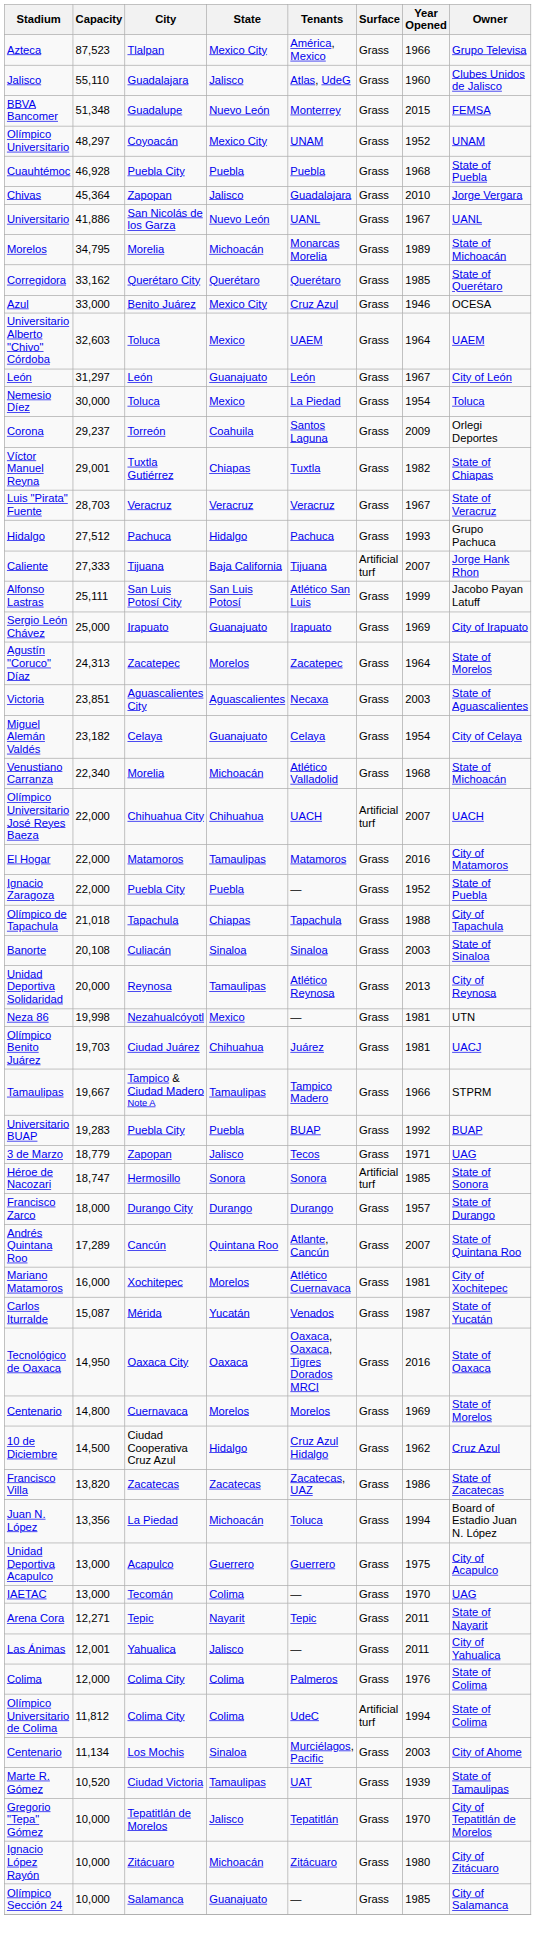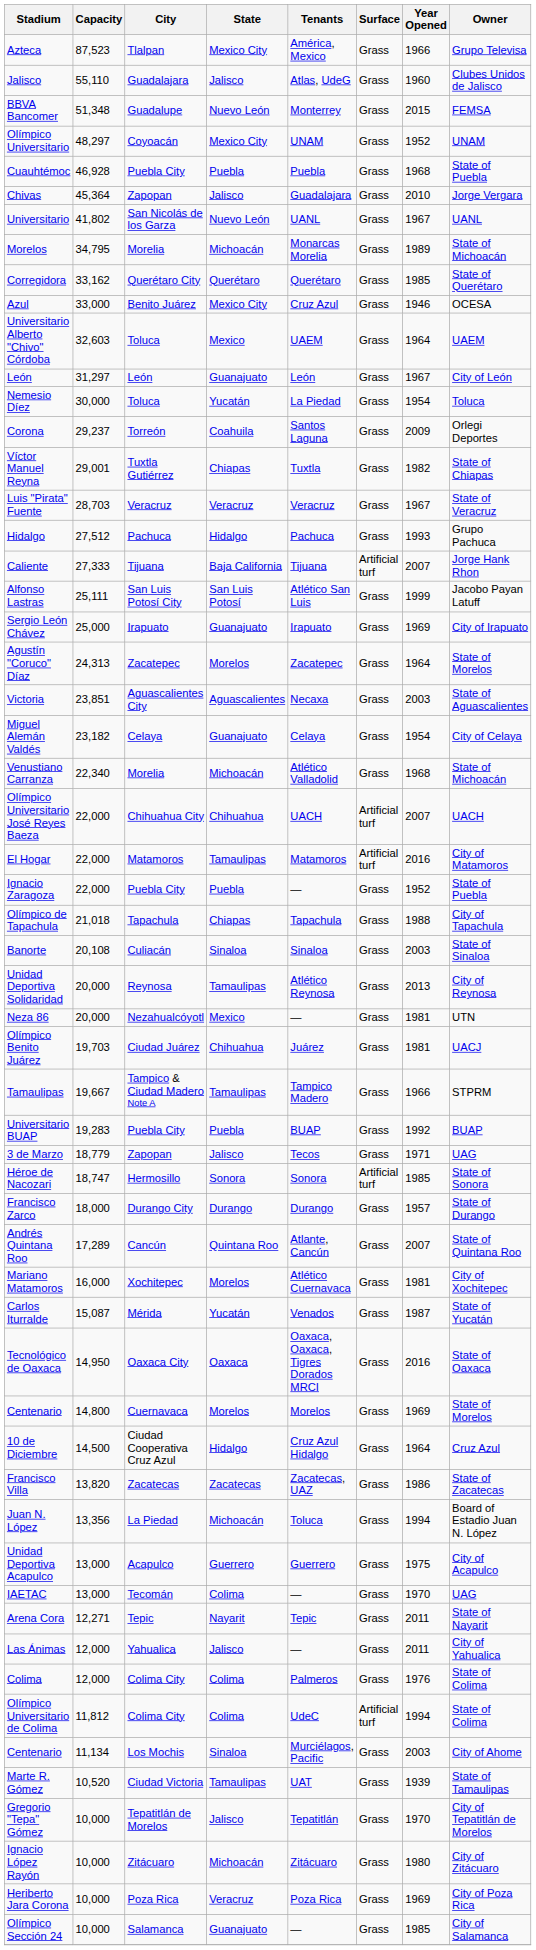Universitario | Capacity: 41,886 -> 41,802
Nemesio Díez | State: Mexico -> Yucatán
El Hogar | Surface: Grass -> Artificial turf
Neza 86 | Capacity: 19,998 -> 20,000
10 de Diciembre | Year Opened: 1962 -> 1964
Las Ánimas | Capacity: 12,001 -> 12,000
+ row: Heriberto Jara Corona | 10,000 | Poza Rica | Veracruz | Poza Rica | Grass | 1969 | City of Poza Rica
